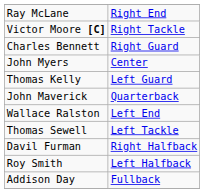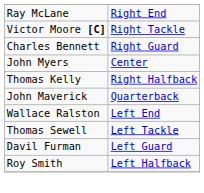Thomas Kelly | column 2: Left Guard -> Right Halfback
Davil Furman | column 2: Right Halfback -> Left Guard
- row: Addison Day | Fullback
